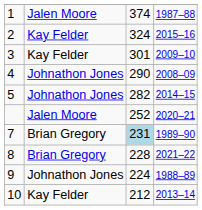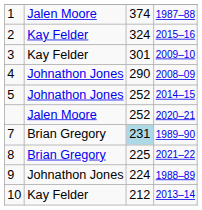5 | column 3: 282 -> 252
8 | column 3: 228 -> 225
